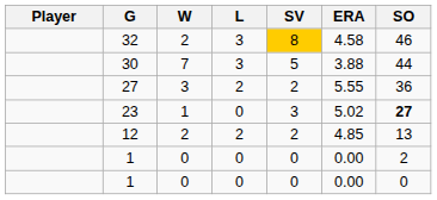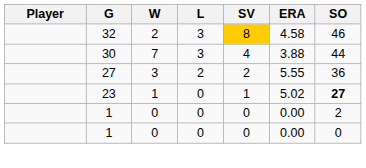30 | SV: 5 -> 4
23 | SV: 3 -> 1
- row: 12 | 2 | 2 | 2 | 4.85 | 13
